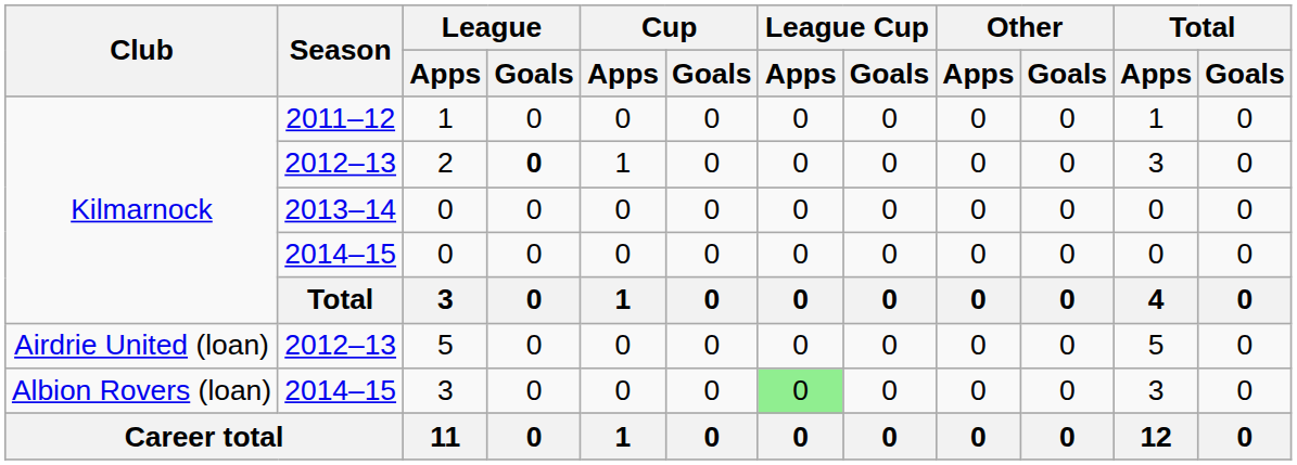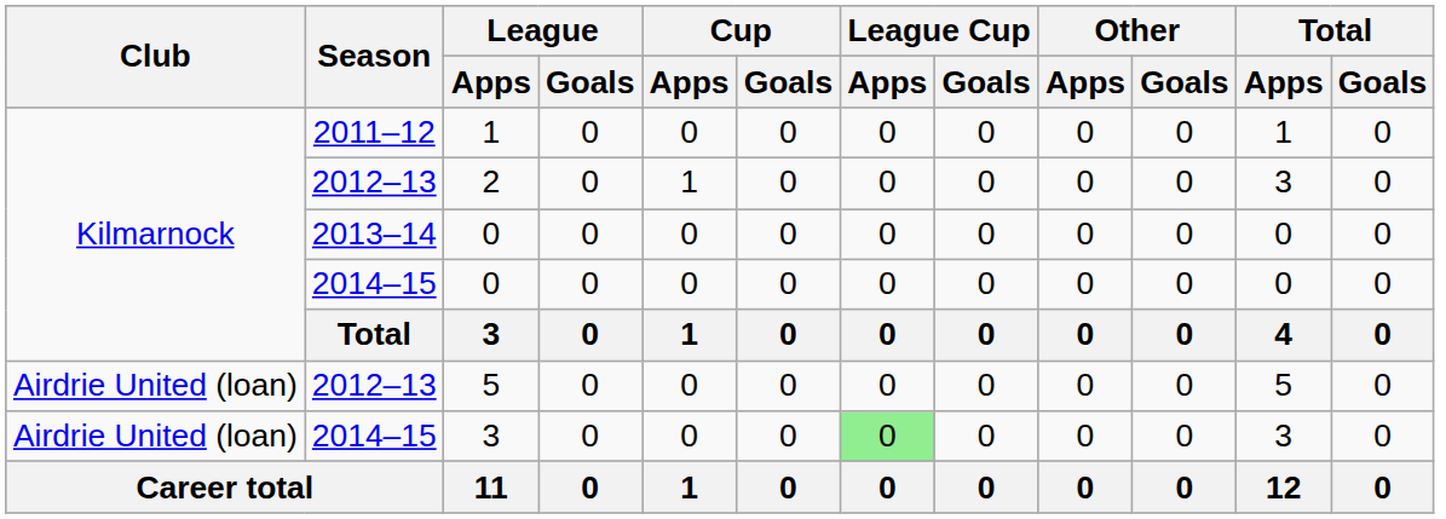2 | League / Goals: bold -> normal
2014–15 / 3 | Club: Albion Rovers (loan) -> Airdrie United (loan)
